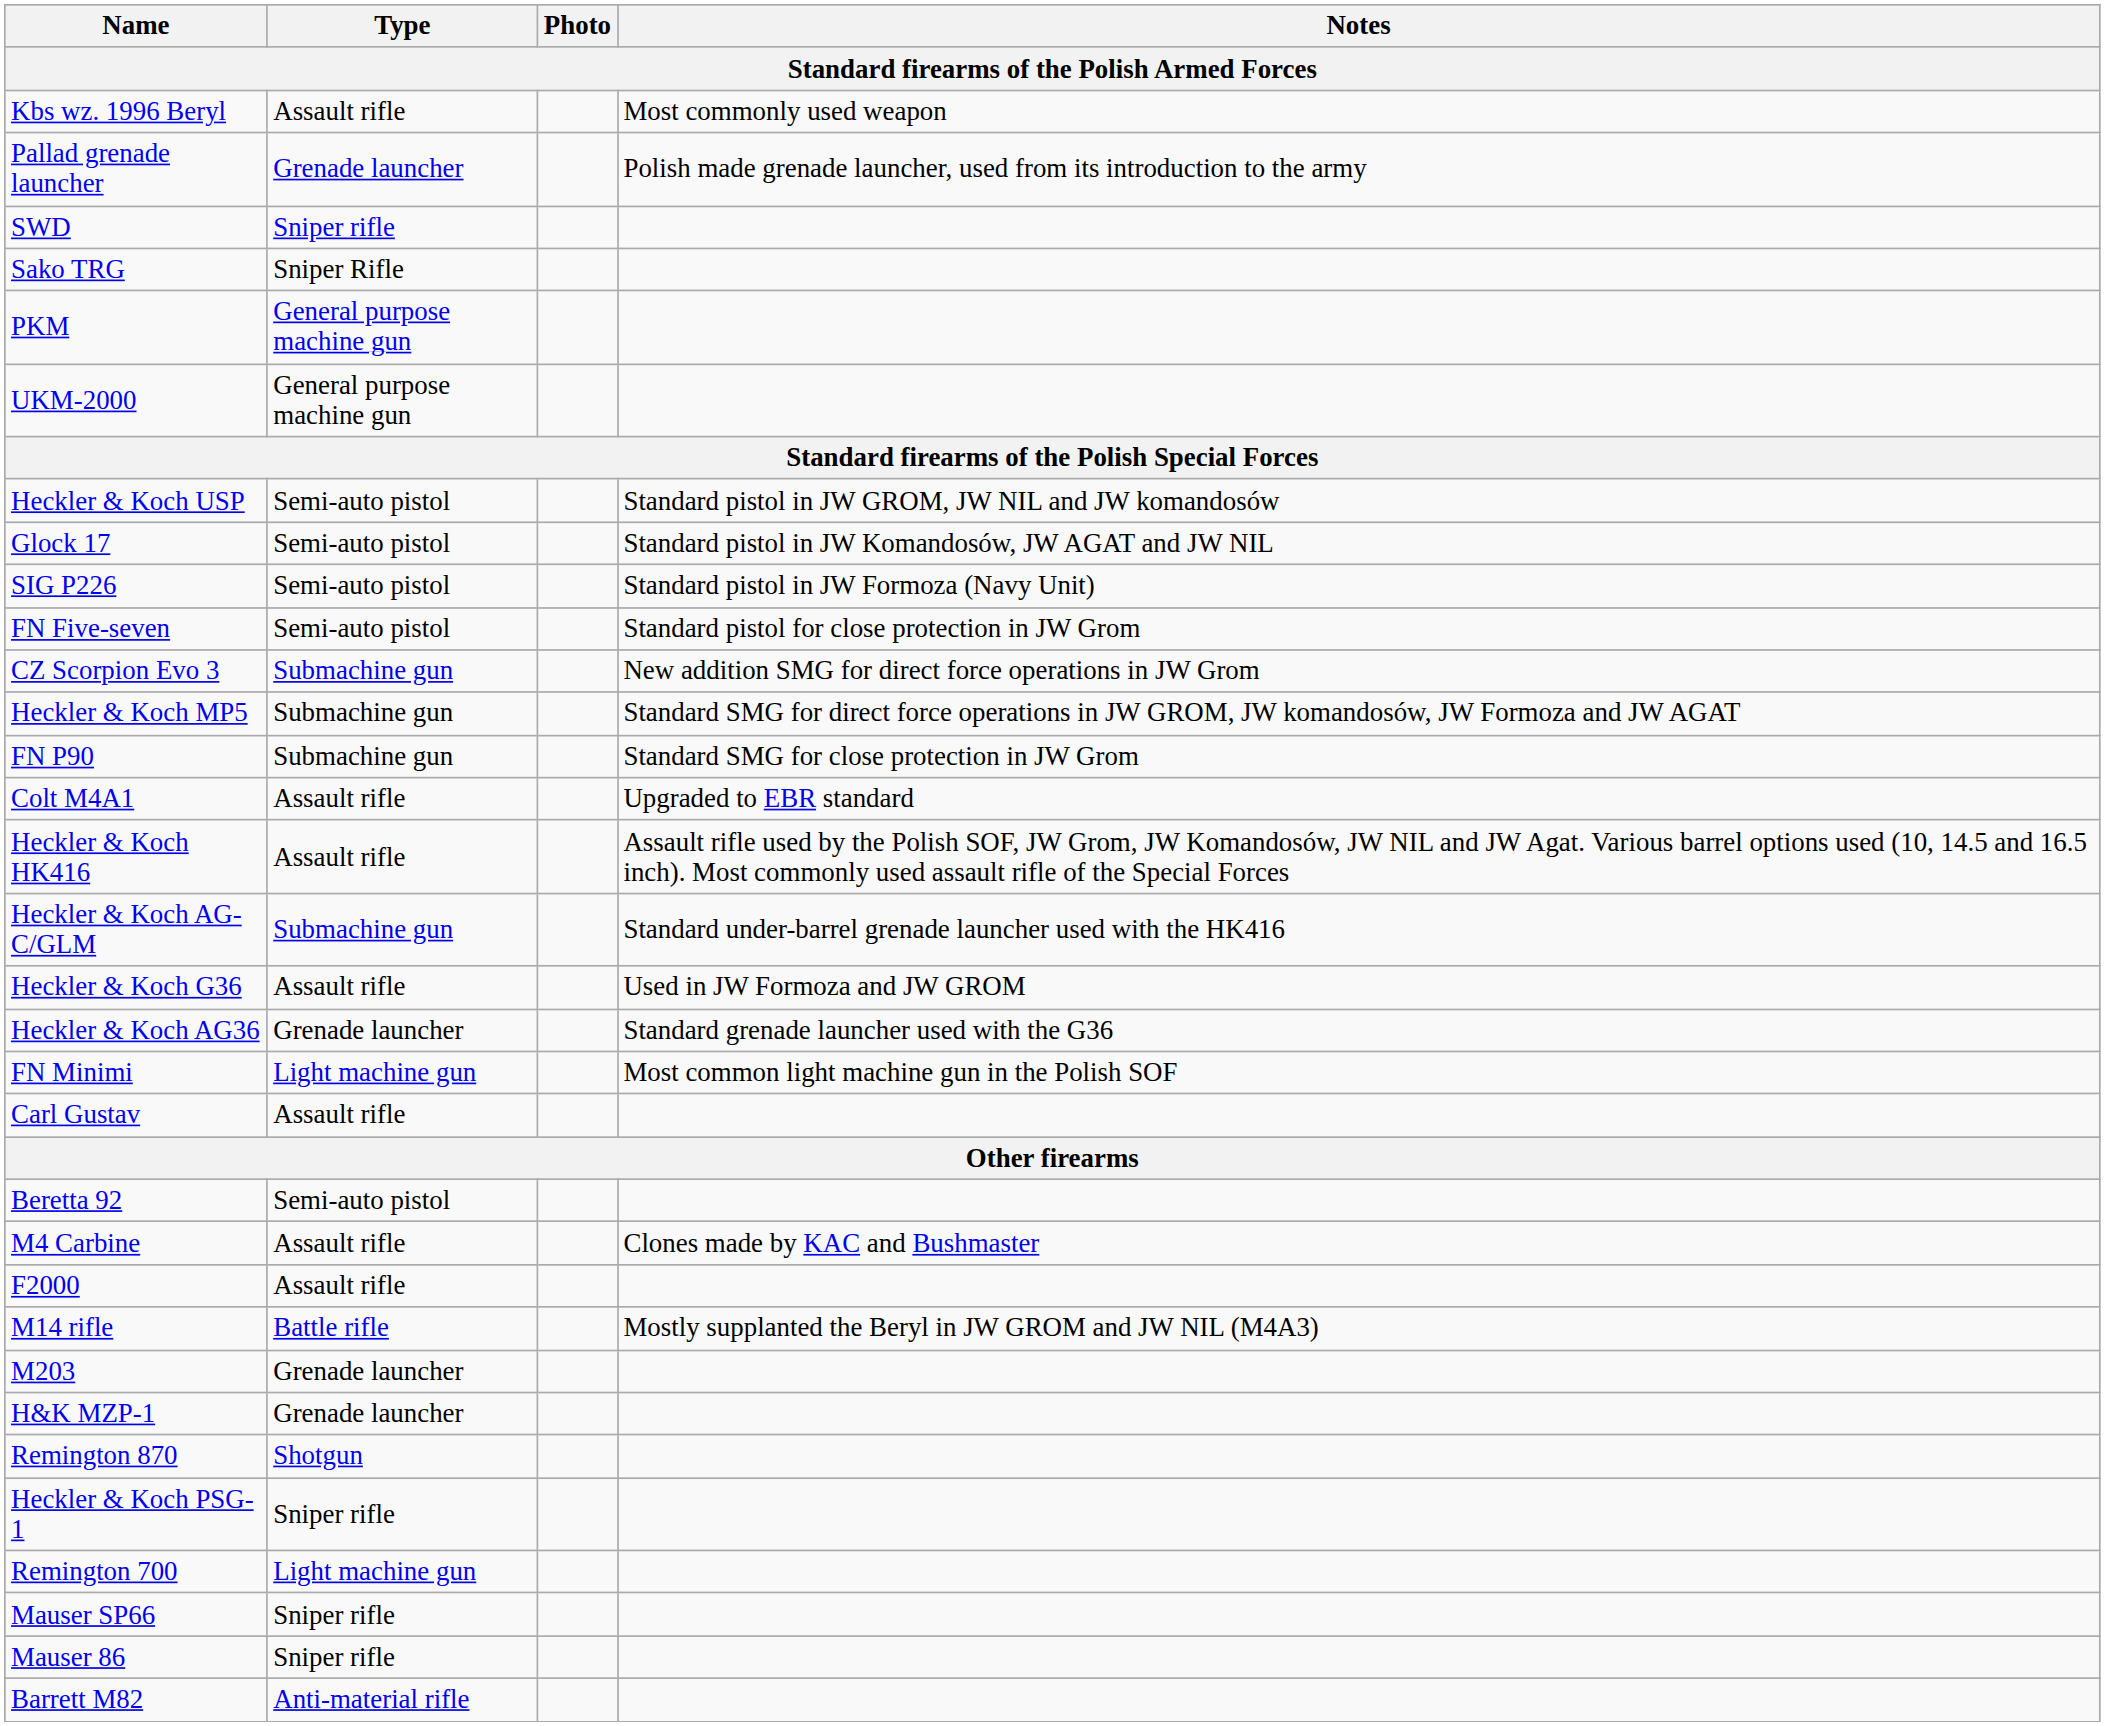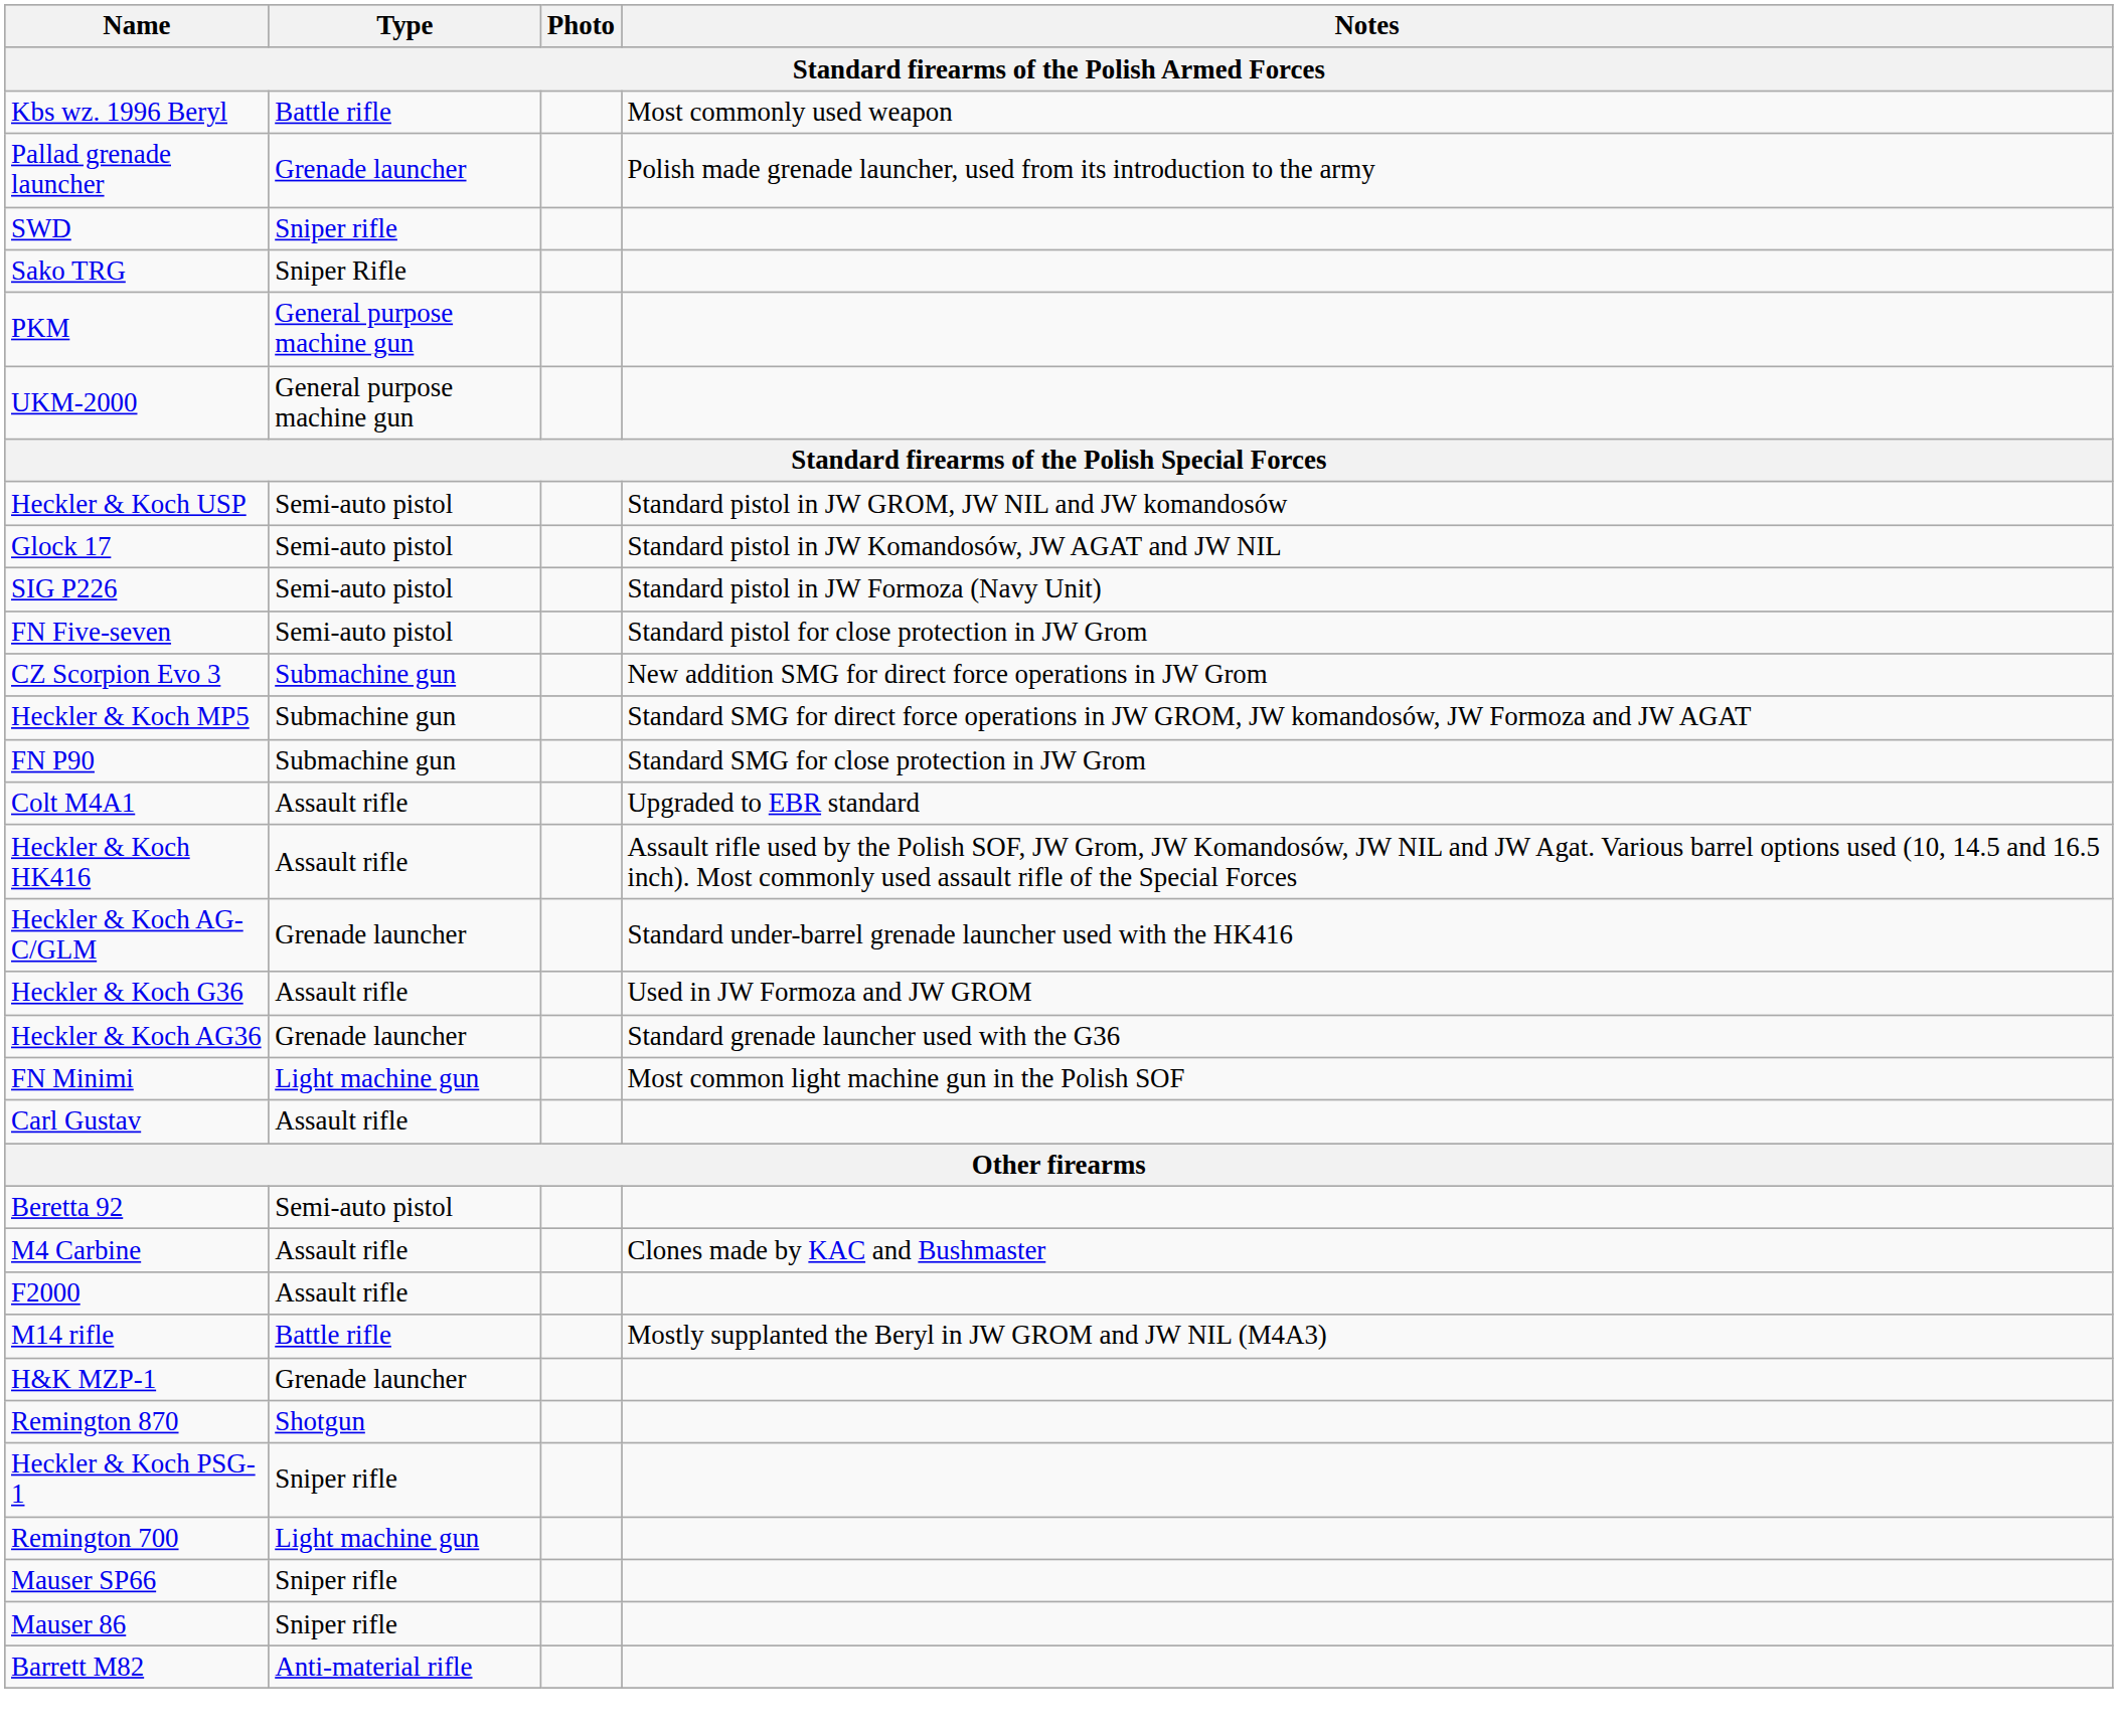Kbs wz. 1996 Beryl | Type: Assault rifle -> Battle rifle
Heckler & Koch AG-C/GLM | Type: Submachine gun -> Grenade launcher
- row: M203 | Grenade launcher
